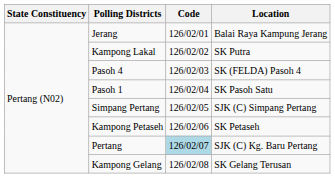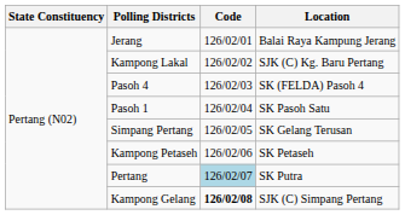Kampong Lakal | Location: SK Putra -> SJK (C) Kg. Baru Pertang
Simpang Pertang | Location: SJK (C) Simpang Pertang -> SK Gelang Terusan
Pertang | Location: SJK (C) Kg. Baru Pertang -> SK Putra
Kampong Gelang | Code: normal -> bold
Kampong Gelang | Location: SK Gelang Terusan -> SJK (C) Simpang Pertang
